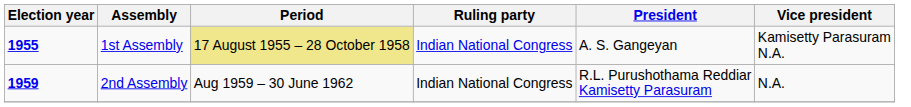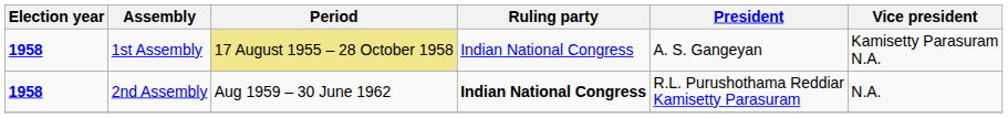1st Assembly | Election year: 1955 -> 1958
2nd Assembly | Election year: 1959 -> 1958
2nd Assembly | Ruling party: normal -> bold
